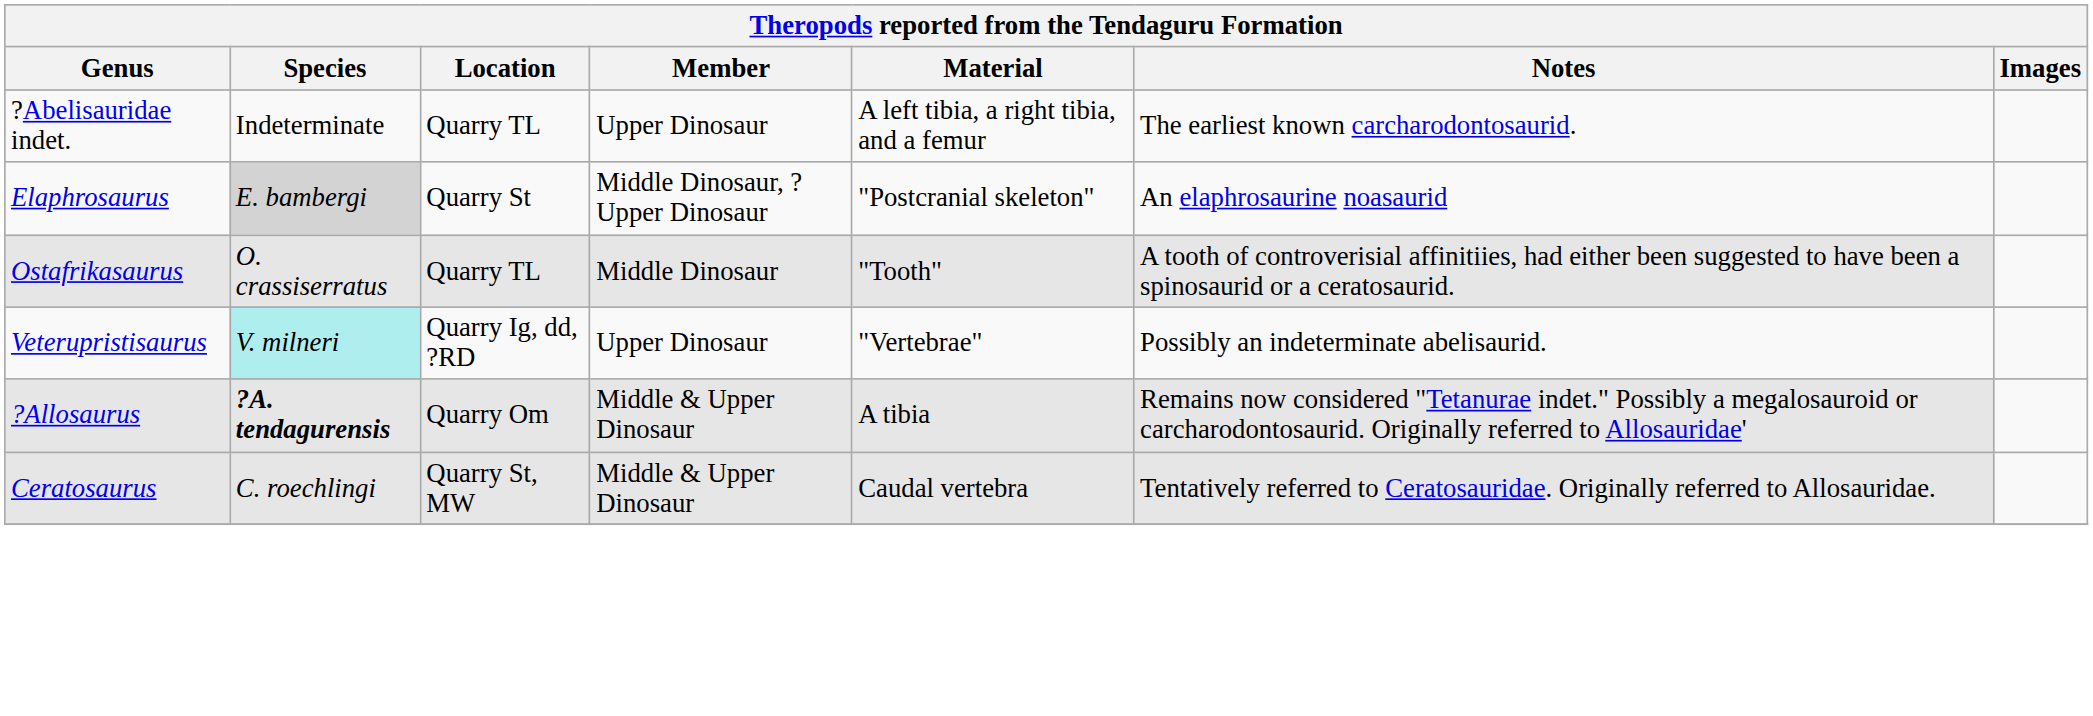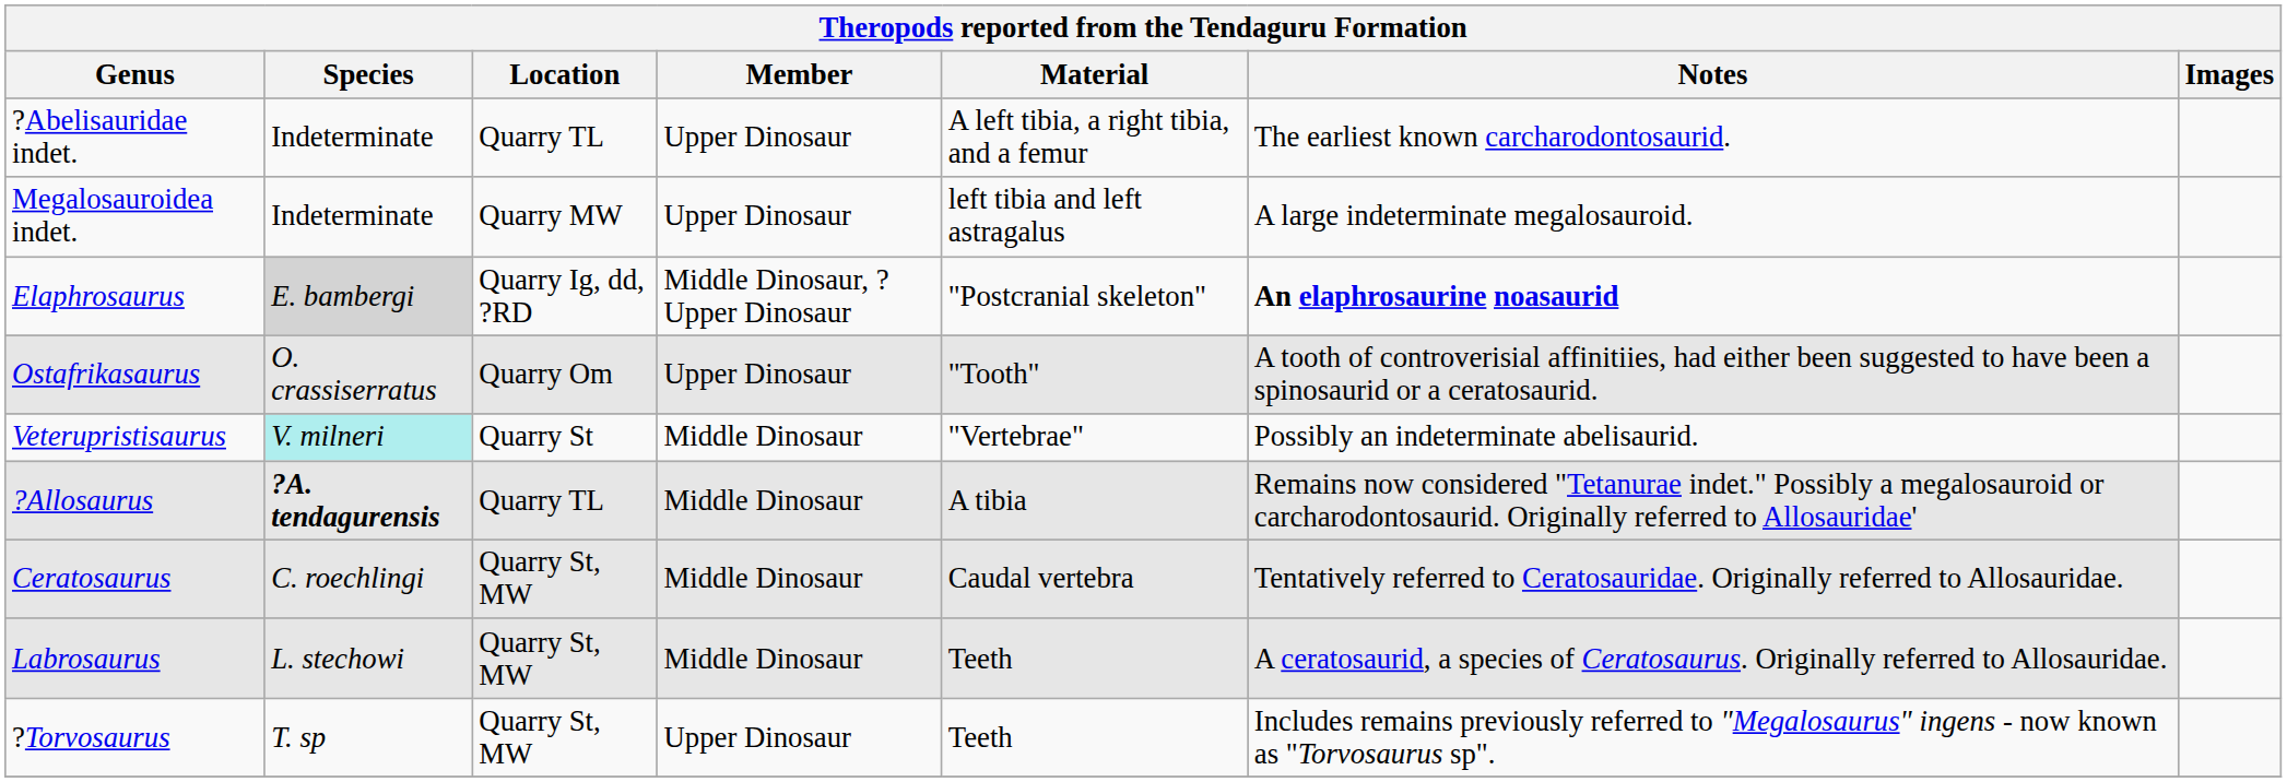+ row: Megalosauroidea indet. | Indeterminate | Quarry MW | Upper Dinosaur | left tibia and left astragalus | A large indeterminate megalosauroid.
Elaphrosaurus | Location: Quarry St -> Quarry Ig, dd, ?RD
Elaphrosaurus | Notes: normal -> bold
Ostafrikasaurus | Location: Quarry TL -> Quarry Om
Ostafrikasaurus | Member: Middle Dinosaur -> Upper Dinosaur
Veterupristisaurus | Location: Quarry Ig, dd, ?RD -> Quarry St
Veterupristisaurus | Member: Upper Dinosaur -> Middle Dinosaur
?Allosaurus | Location: Quarry Om -> Quarry TL
?Allosaurus | Member: Middle & Upper Dinosaur -> Middle Dinosaur
Ceratosaurus | Member: Middle & Upper Dinosaur -> Middle Dinosaur
+ row: Labrosaurus | L. stechowi | Quarry St, MW | Middle Dinosaur | Teeth | A ceratosaurid, a species of Ceratosaurus. Originally referred to Allosauridae.
+ row: ?Torvosaurus | T. sp | Quarry St, MW | Upper Dinosaur | Teeth | Includes remains previously referred to "Megalosaurus" ingens - now known as "Torvosaurus sp".
